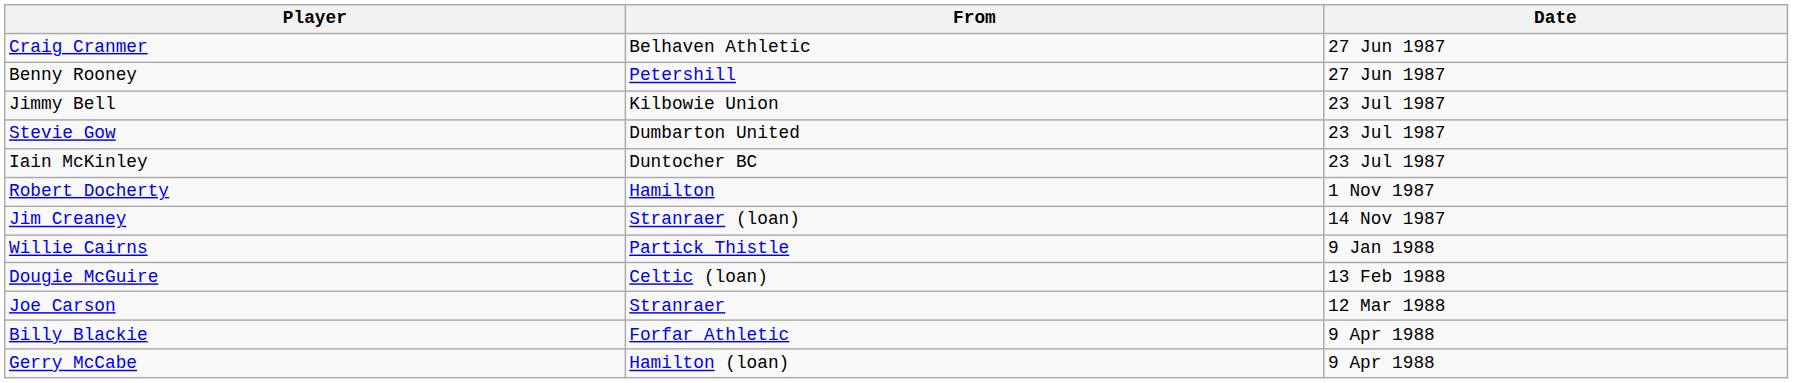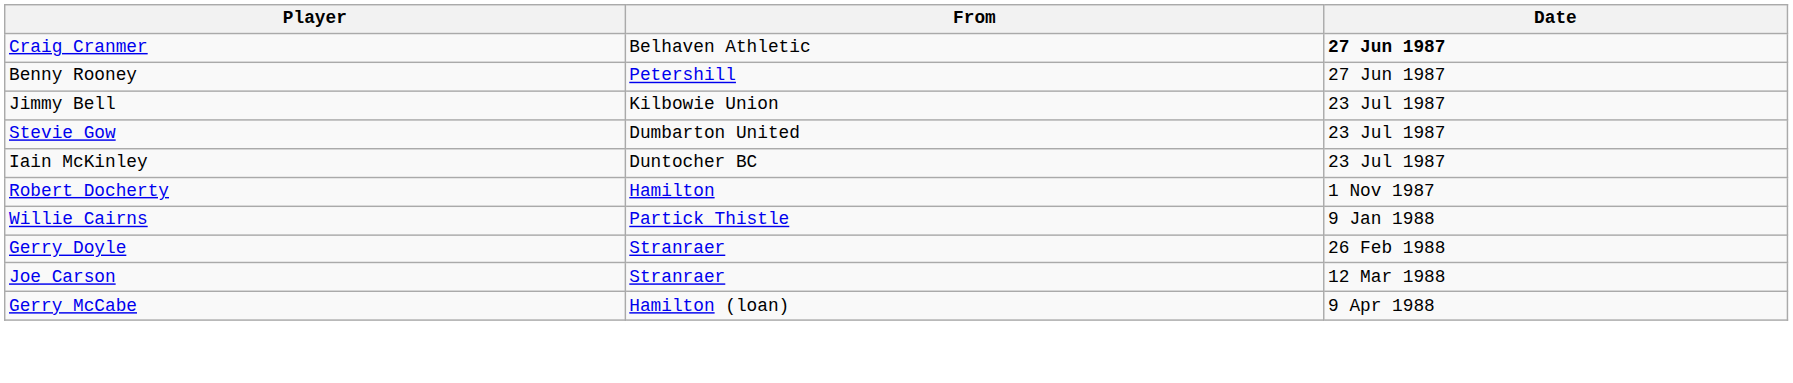Craig Cranmer | Date: normal -> bold
- row: Jim Creaney | Stranraer (loan) | 14 Nov 1987
- row: Dougie McGuire | Celtic (loan) | 13 Feb 1988
+ row: Gerry Doyle | Stranraer | 26 Feb 1988
- row: Billy Blackie | Forfar Athletic | 9 Apr 1988
